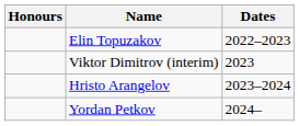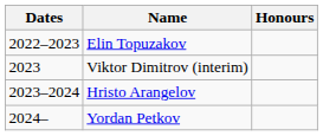columns swapped: Dates <-> Honours
